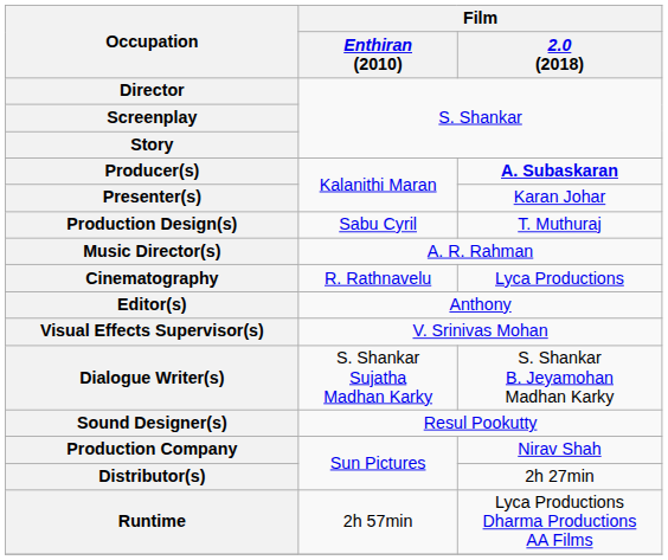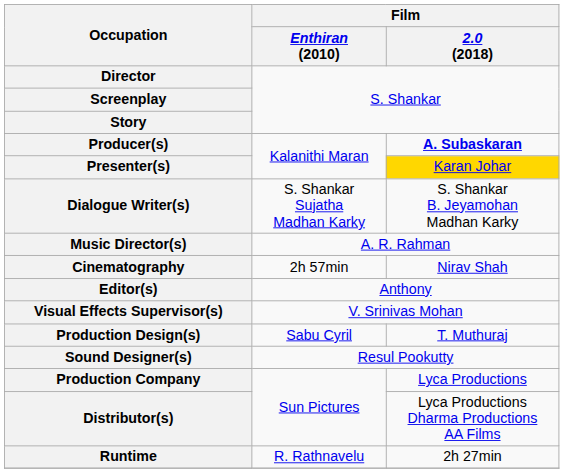Presenter(s) | Film / 2.0 (2018): no background -> gold background
rows swapped: Dialogue Writer(s) <-> Production Design(s)
Cinematography | Film / Enthiran (2010): R. Rathnavelu -> 2h 57min
Cinematography | Film / 2.0 (2018): Lyca Productions -> Nirav Shah
Production Company | Film / 2.0 (2018): Nirav Shah -> Lyca Productions
Distributor(s) | Film / 2.0 (2018): 2h 27min -> Lyca Productions Dharma Productions AA Films
Runtime | Film / Enthiran (2010): 2h 57min -> R. Rathnavelu
Runtime | Film / 2.0 (2018): Lyca Productions Dharma Productions AA Films -> 2h 27min
